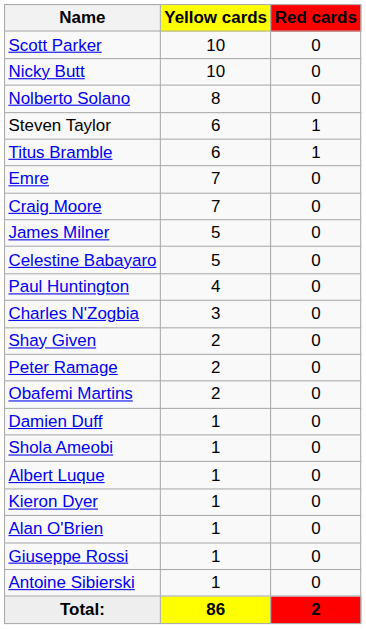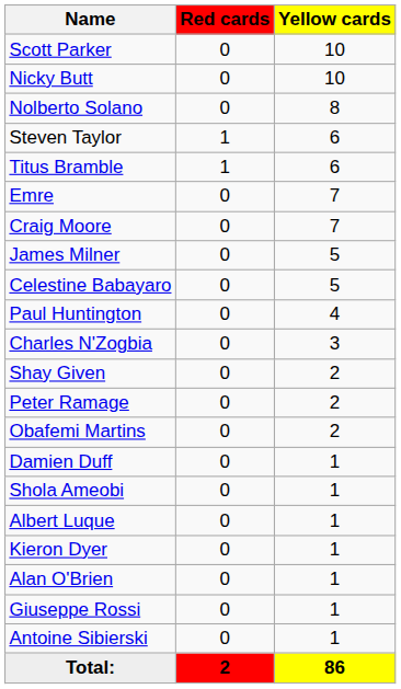columns swapped: Yellow cards <-> Red cards
